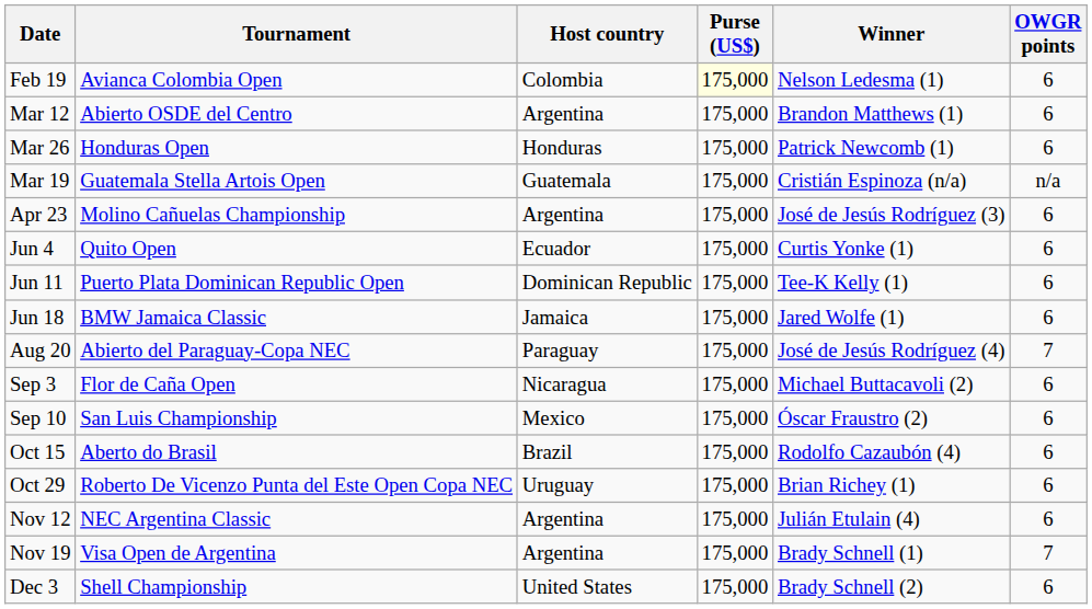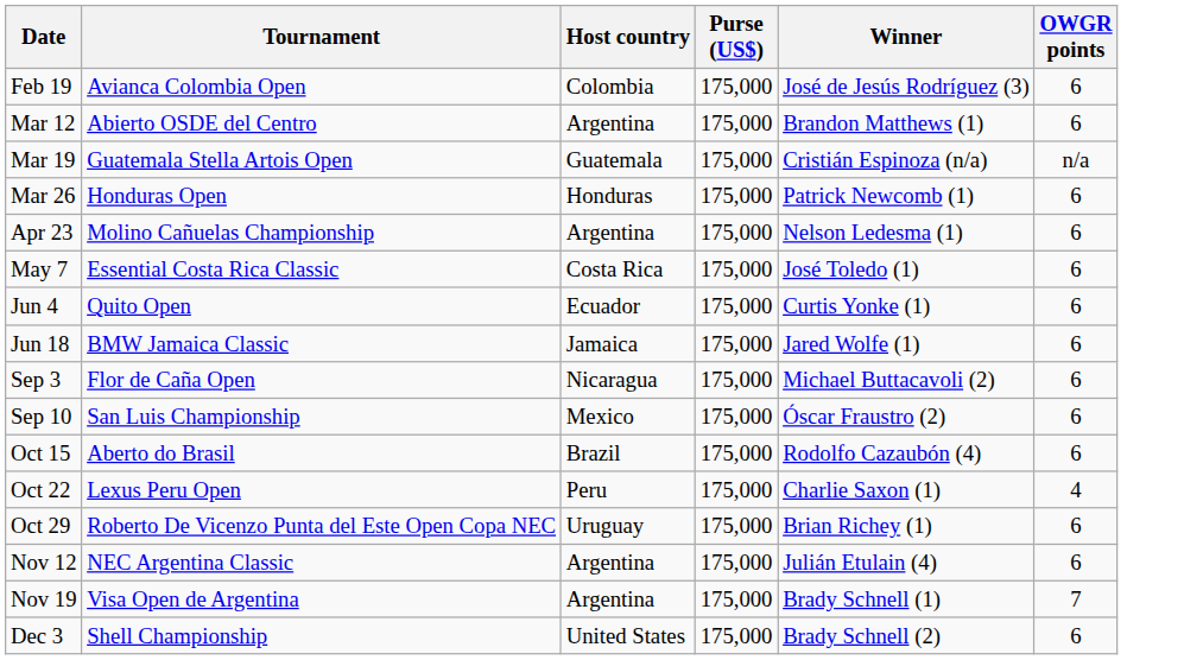Feb 19 | Purse (US$): lightyellow background -> no background
Feb 19 | Winner: Nelson Ledesma (1) -> José de Jesús Rodríguez (3)
rows swapped: Mar 19 <-> Mar 26
Apr 23 | Winner: José de Jesús Rodríguez (3) -> Nelson Ledesma (1)
+ row: May 7 | Essential Costa Rica Classic | Costa Rica | 175,000 | José Toledo (1) | 6
- row: Jun 11 | Puerto Plata Dominican Republic Open | Dominican Republic | 175,000 | Tee-K Kelly (1) | 6
- row: Aug 20 | Abierto del Paraguay-Copa NEC | Paraguay | 175,000 | José de Jesús Rodríguez (4) | 7
+ row: Oct 22 | Lexus Peru Open | Peru | 175,000 | Charlie Saxon (1) | 4
